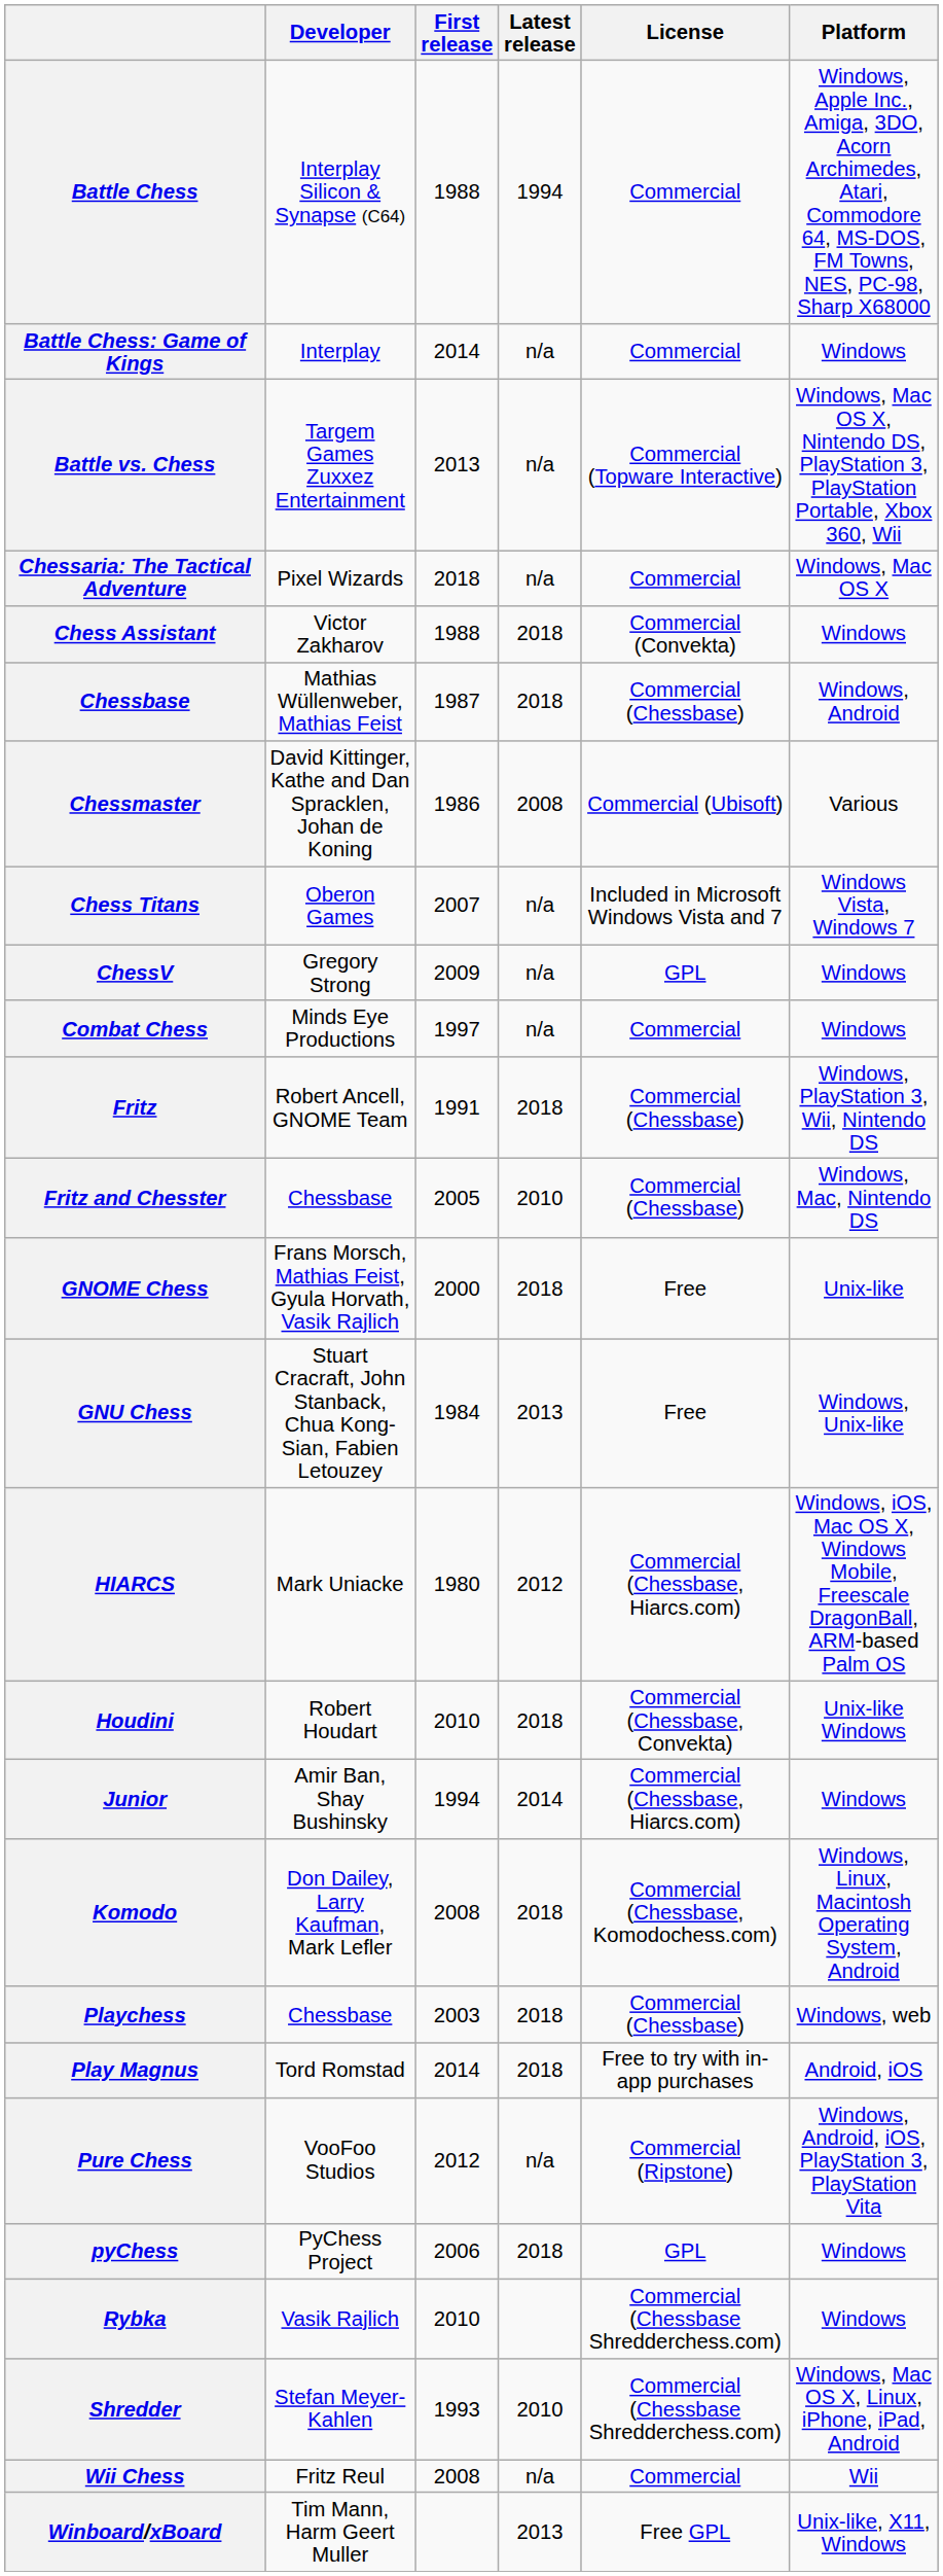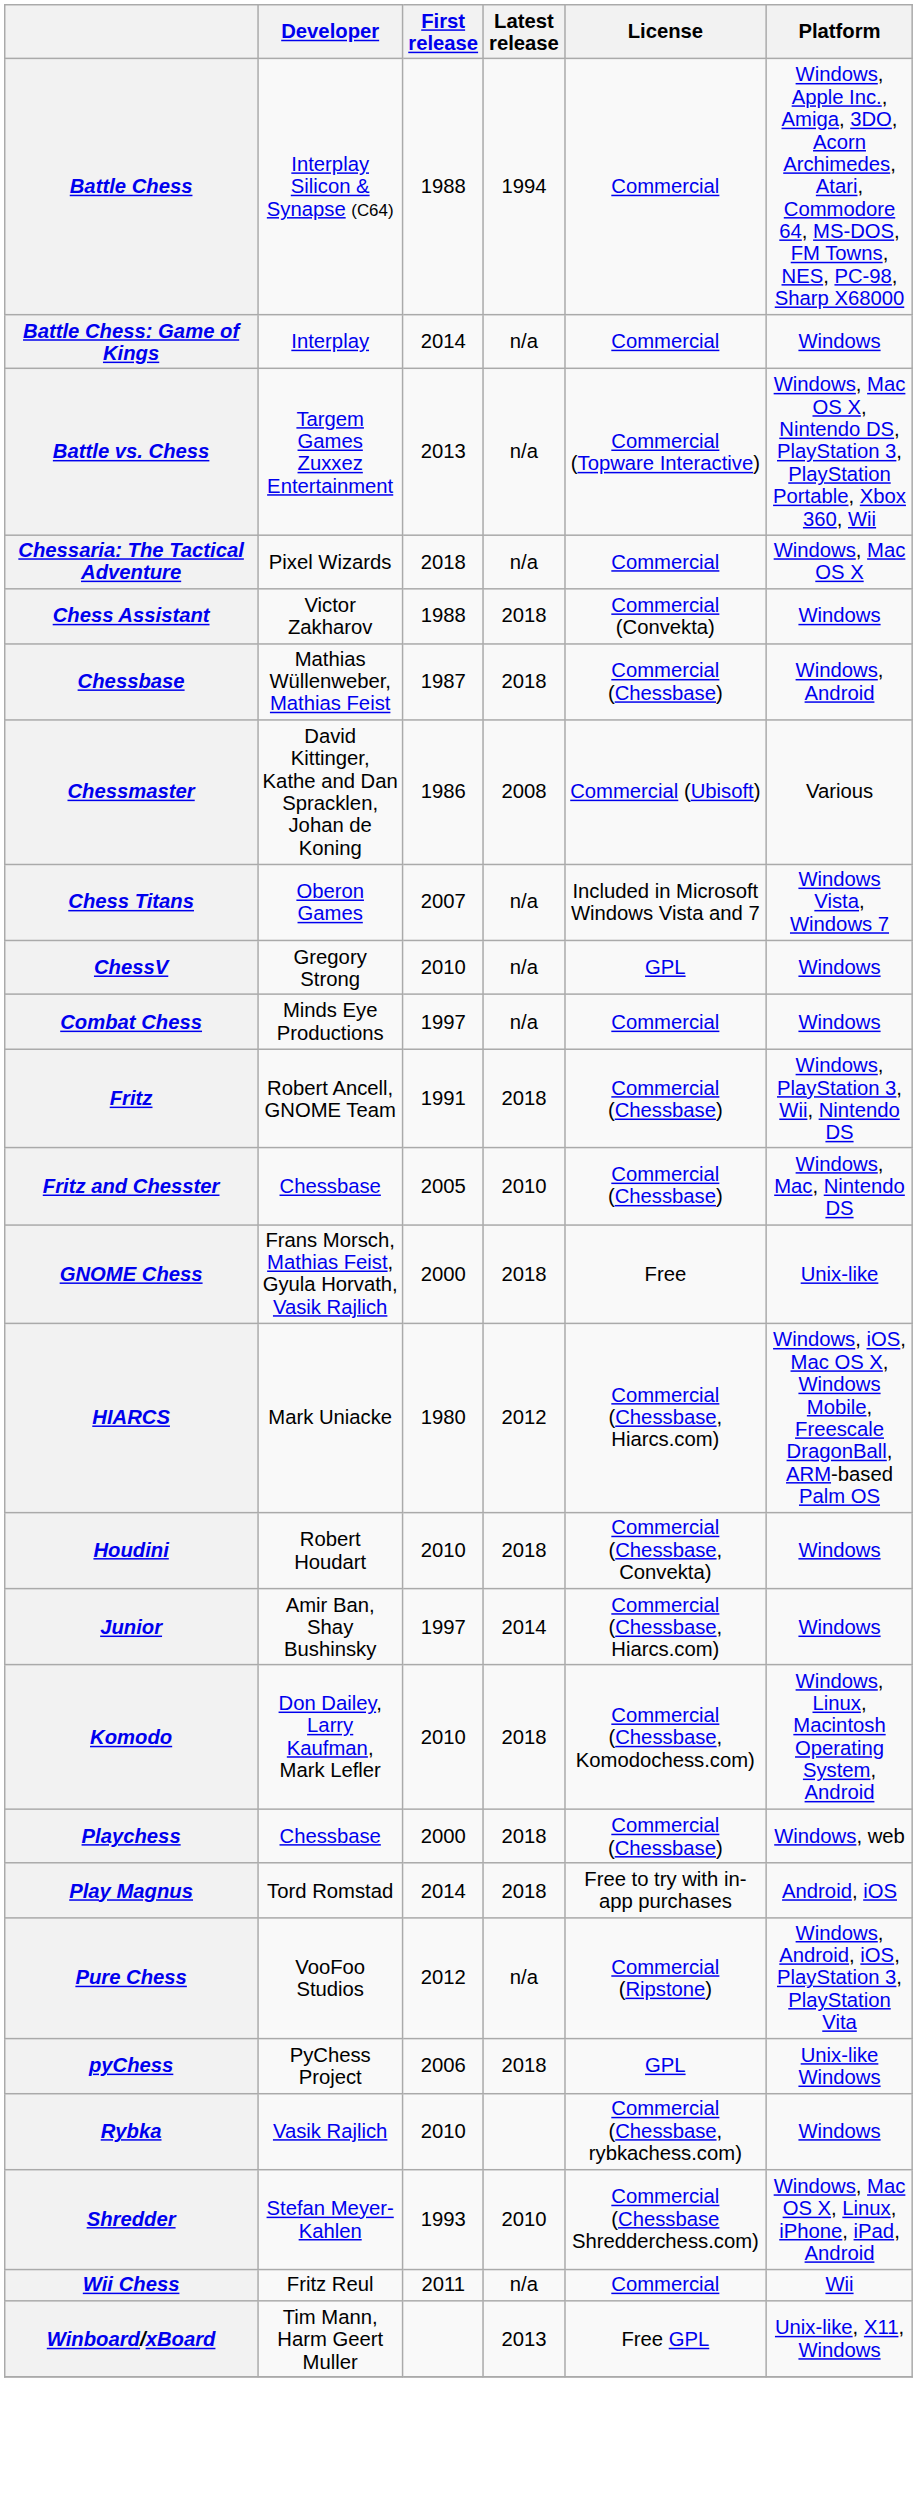ChessV | First release: 2009 -> 2010
- row: GNU Chess | Stuart Cracraft, John Stanback, Chua Kong-Sian, Fabien Letouzey | 1984 | 2013 | Free | Windows, Unix-like
Houdini | Platform: Unix-like Windows -> Windows
Junior | First release: 1994 -> 1997
Komodo | First release: 2008 -> 2010
Playchess | First release: 2003 -> 2000
pyChess | Platform: Windows -> Unix-like Windows
Rybka | License: Commercial (Chessbase Shredderchess.com) -> Commercial (Chessbase, rybkachess.com)
Wii Chess | First release: 2008 -> 2011
